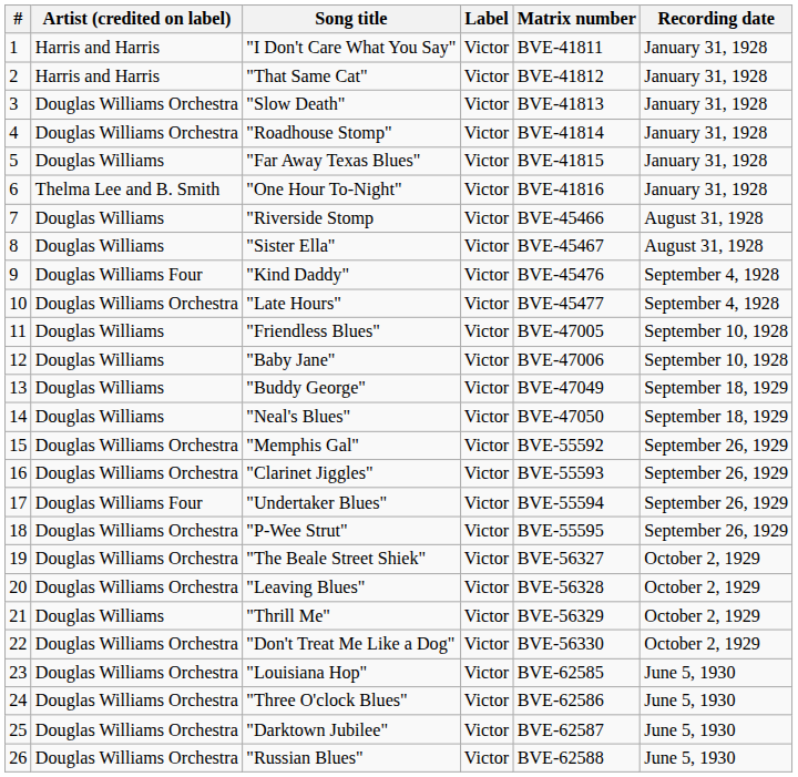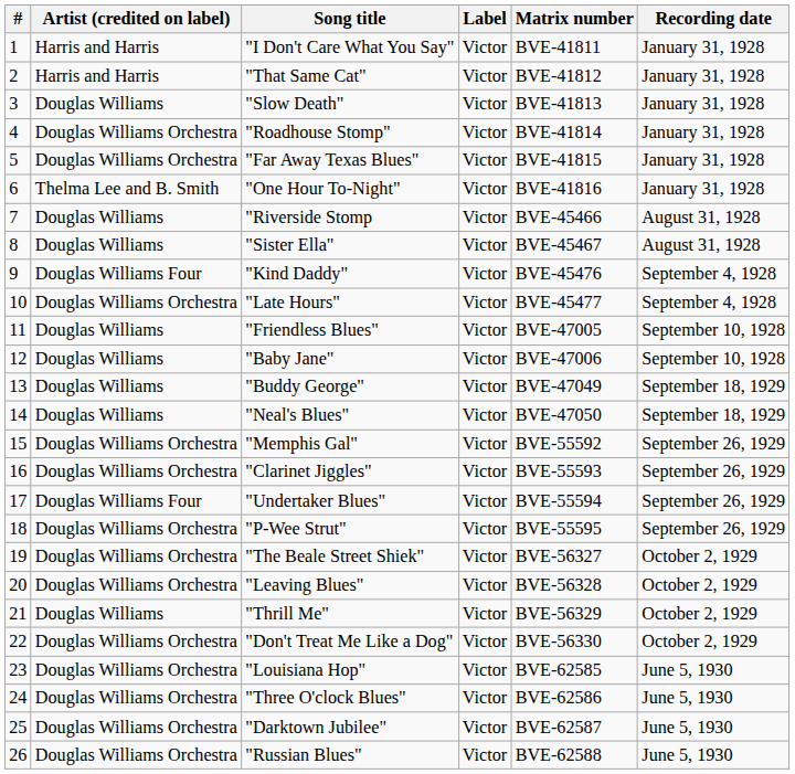"Slow Death" | Artist (credited on label): Douglas Williams Orchestra -> Douglas Williams
"Far Away Texas Blues" | Artist (credited on label): Douglas Williams -> Douglas Williams Orchestra
